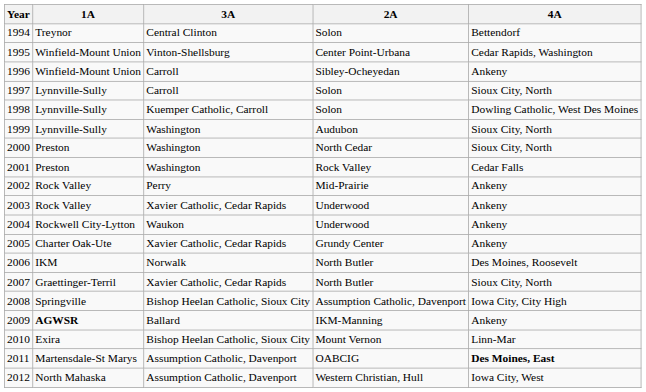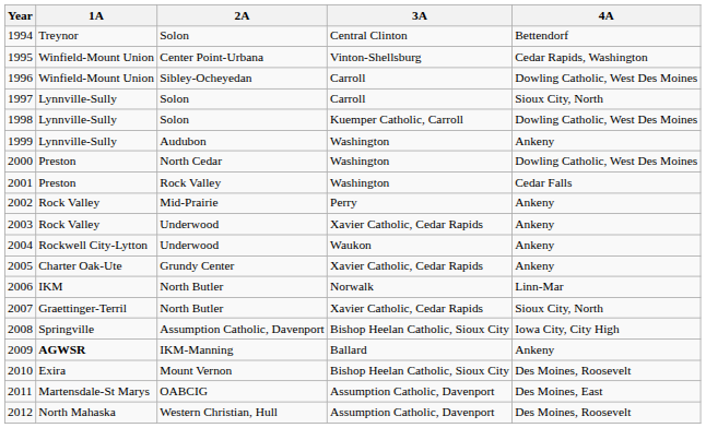columns swapped: 2A <-> 3A
1996 | 4A: Ankeny -> Dowling Catholic, West Des Moines
1999 | 4A: Sioux City, North -> Ankeny
2000 | 4A: Sioux City, North -> Dowling Catholic, West Des Moines
2006 | 4A: Des Moines, Roosevelt -> Linn-Mar
2010 | 4A: Linn-Mar -> Des Moines, Roosevelt
2011 | 4A: bold -> normal
2012 | 4A: Iowa City, West -> Des Moines, Roosevelt
